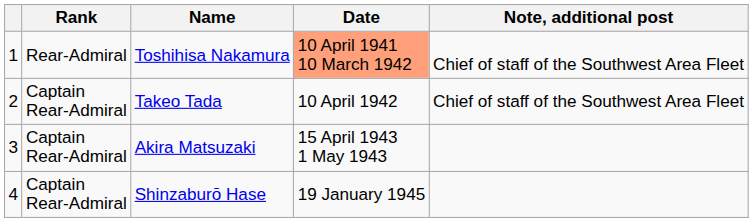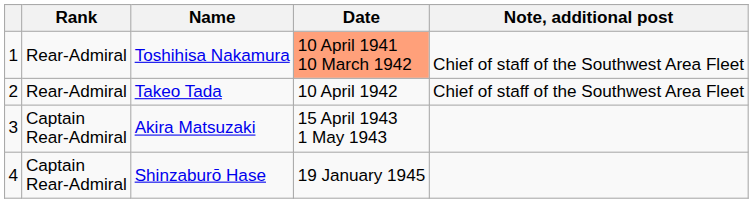Takeo Tada | Rank: Captain Rear-Admiral -> Rear-Admiral
